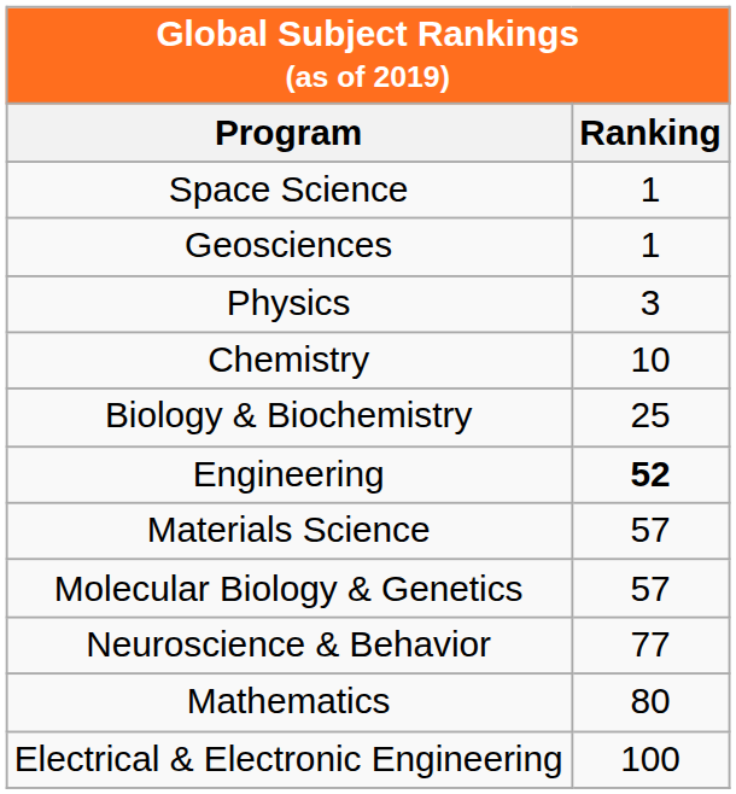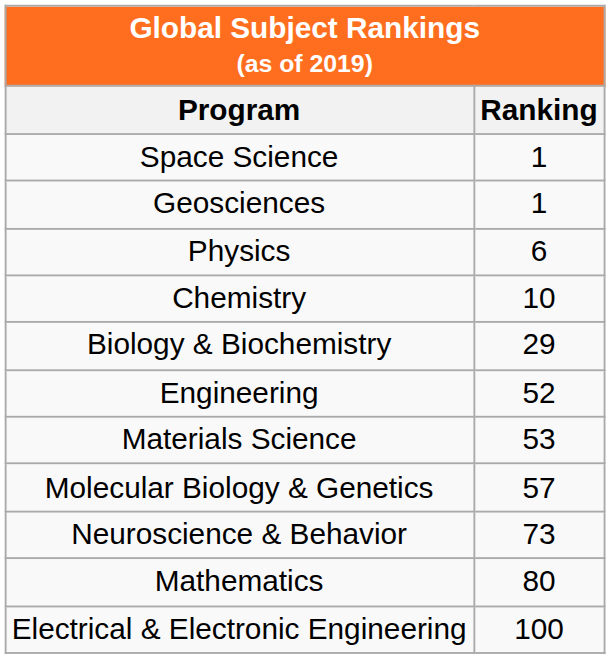Physics | Ranking: 3 -> 6
Biology & Biochemistry | Ranking: 25 -> 29
Engineering | Ranking: bold -> normal
Materials Science | Ranking: 57 -> 53
Neuroscience & Behavior | Ranking: 77 -> 73
